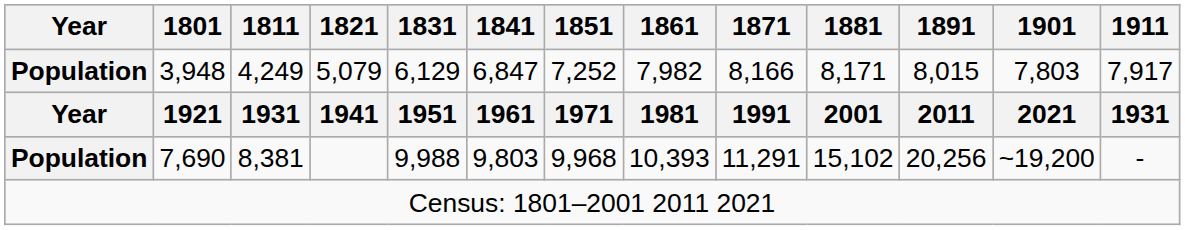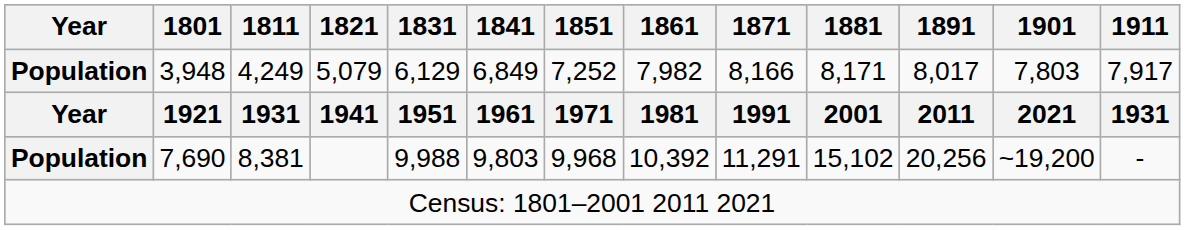3,948 | 1841: 6,847 -> 6,849
3,948 | 1891: 8,015 -> 8,017
7,690 | 1861: 10,393 -> 10,392
